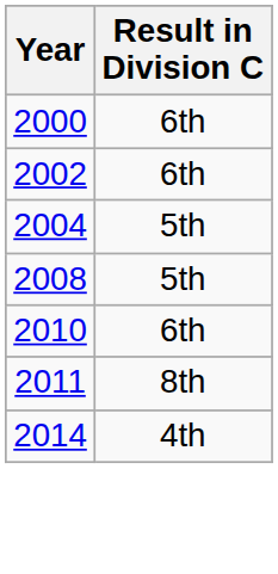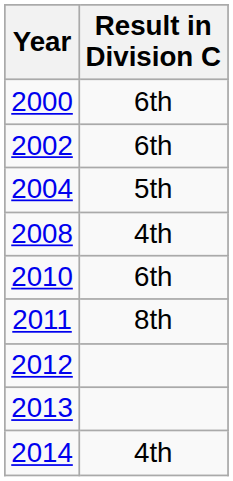2008 | Result in Division C: 5th -> 4th
+ row: 2012
+ row: 2013
